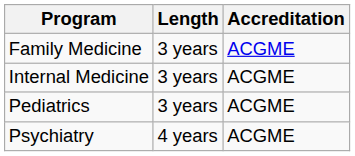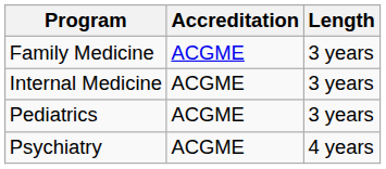columns swapped: Length <-> Accreditation
